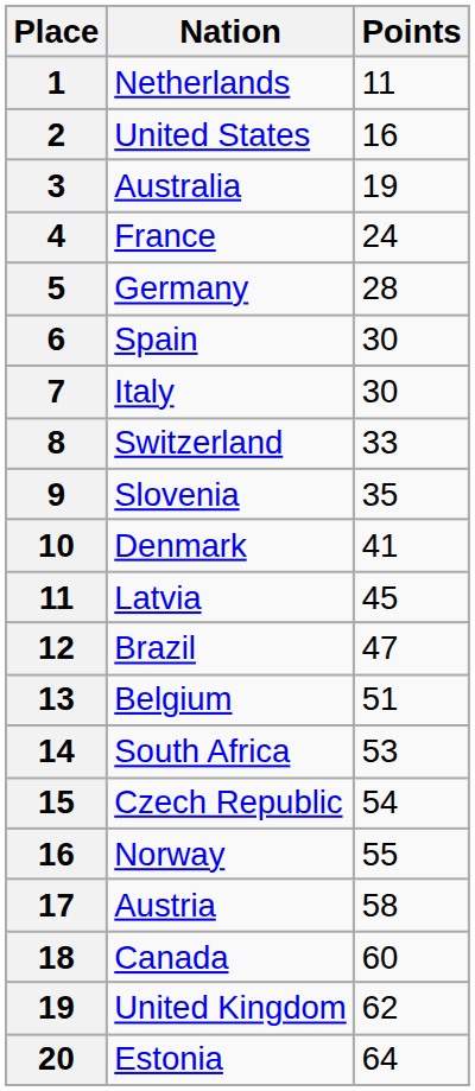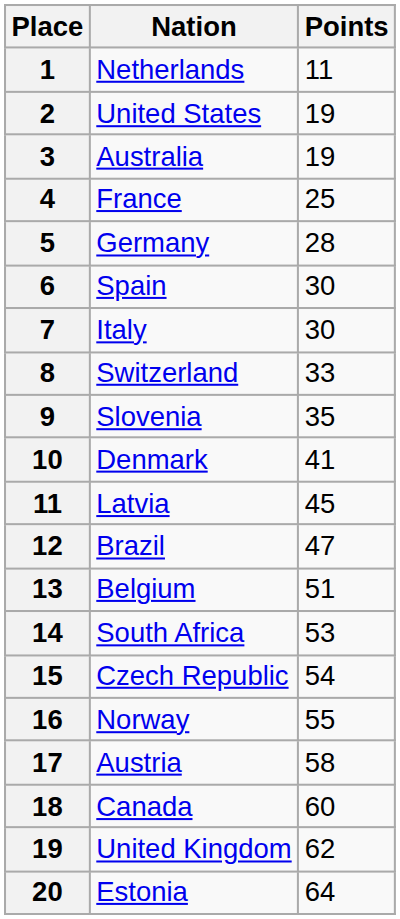United States | Points: 16 -> 19
France | Points: 24 -> 25
